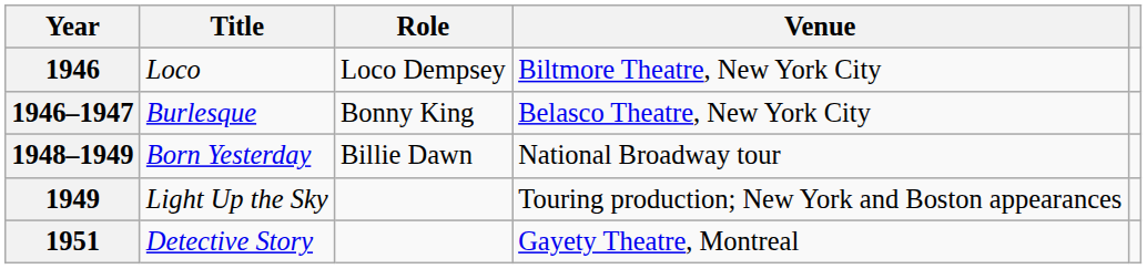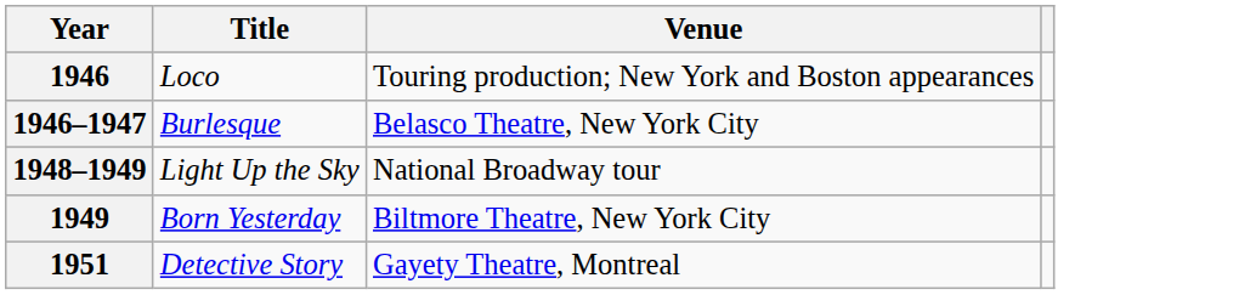- column: Role | Loco Dempsey | Bonny King | Billie Dawn
1946 | Venue: Biltmore Theatre, New York City -> Touring production; New York and Boston appearances
1948–1949 | Title: Born Yesterday -> Light Up the Sky
1949 | Title: Light Up the Sky -> Born Yesterday
1949 | Venue: Touring production; New York and Boston appearances -> Biltmore Theatre, New York City
